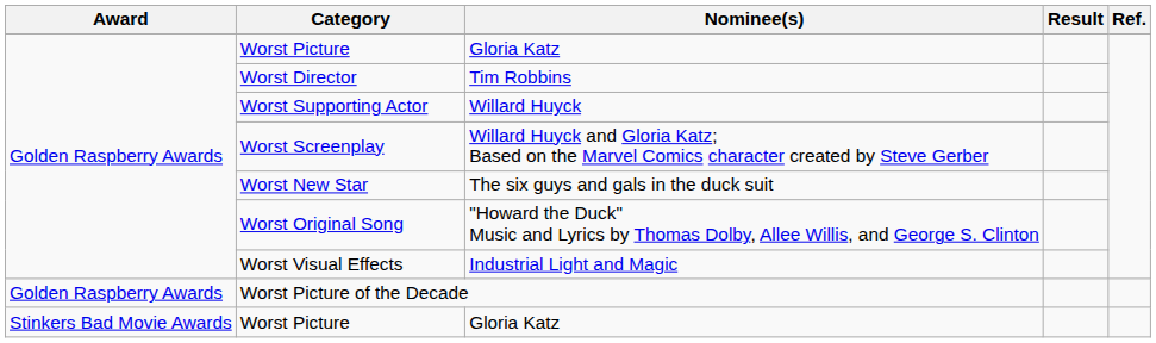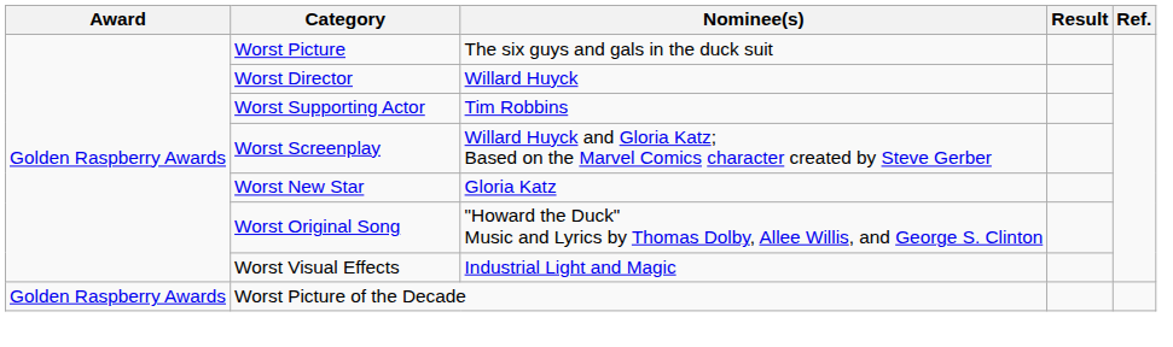Golden Raspberry Awards / Worst Picture | Nominee(s): Gloria Katz -> The six guys and gals in the duck suit
Worst Director | Nominee(s): Tim Robbins -> Willard Huyck
Worst Supporting Actor | Nominee(s): Willard Huyck -> Tim Robbins
Worst New Star | Nominee(s): The six guys and gals in the duck suit -> Gloria Katz
- row: Stinkers Bad Movie Awards | Worst Picture | Gloria Katz
